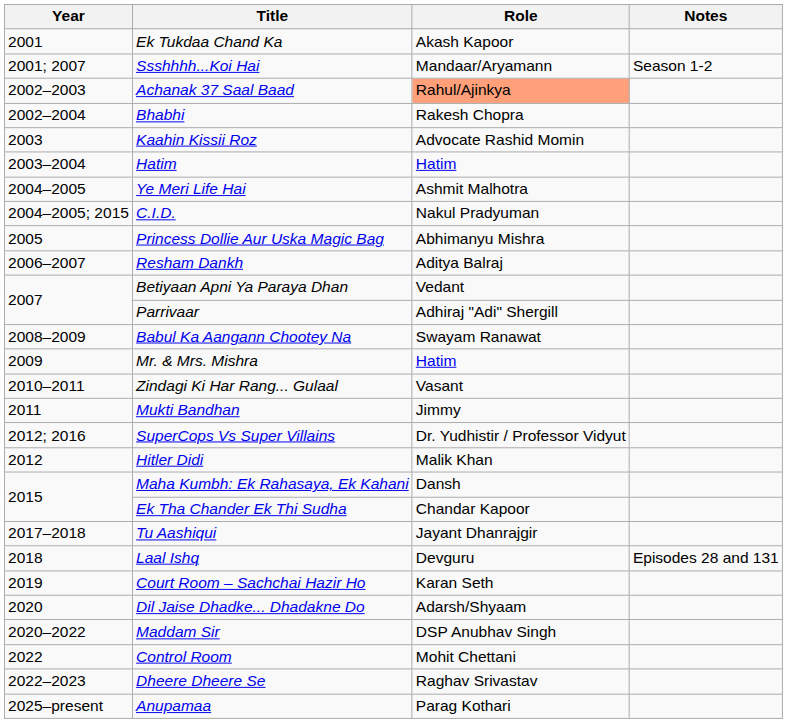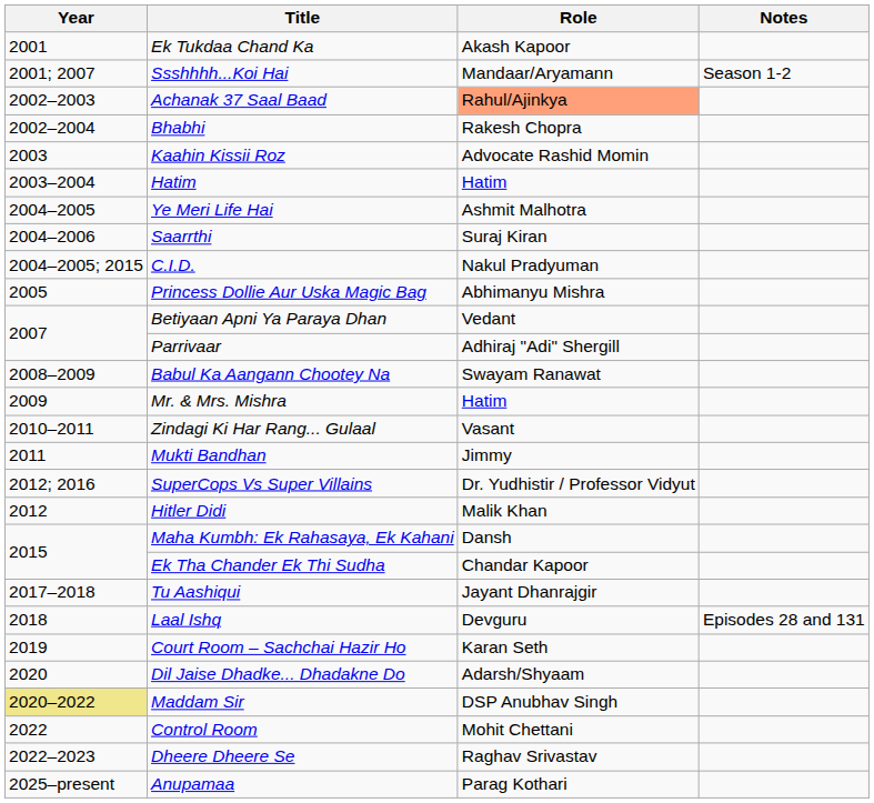+ row: 2004–2006 | Saarrthi | Suraj Kiran
- row: 2006–2007 | Resham Dankh | Aditya Balraj
Maddam Sir | Year: no background -> khaki background
